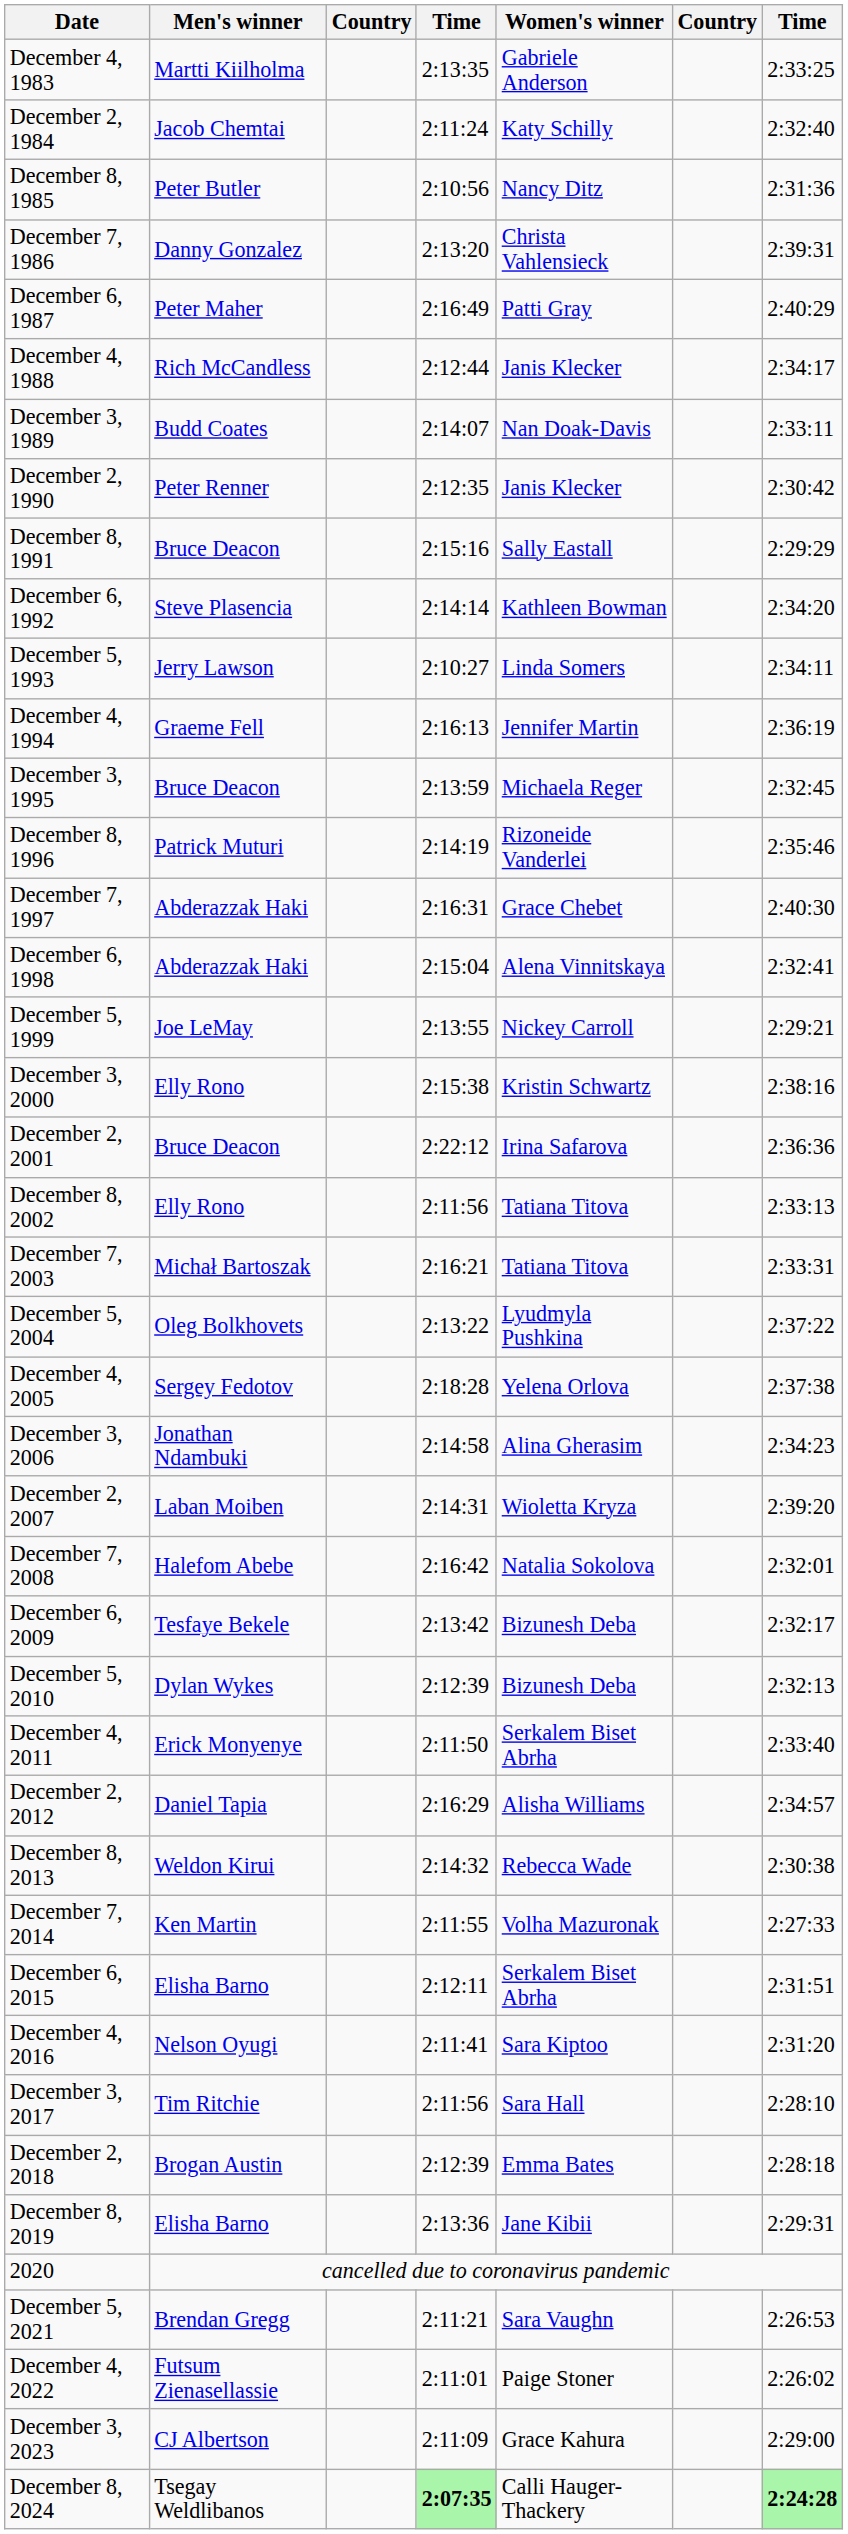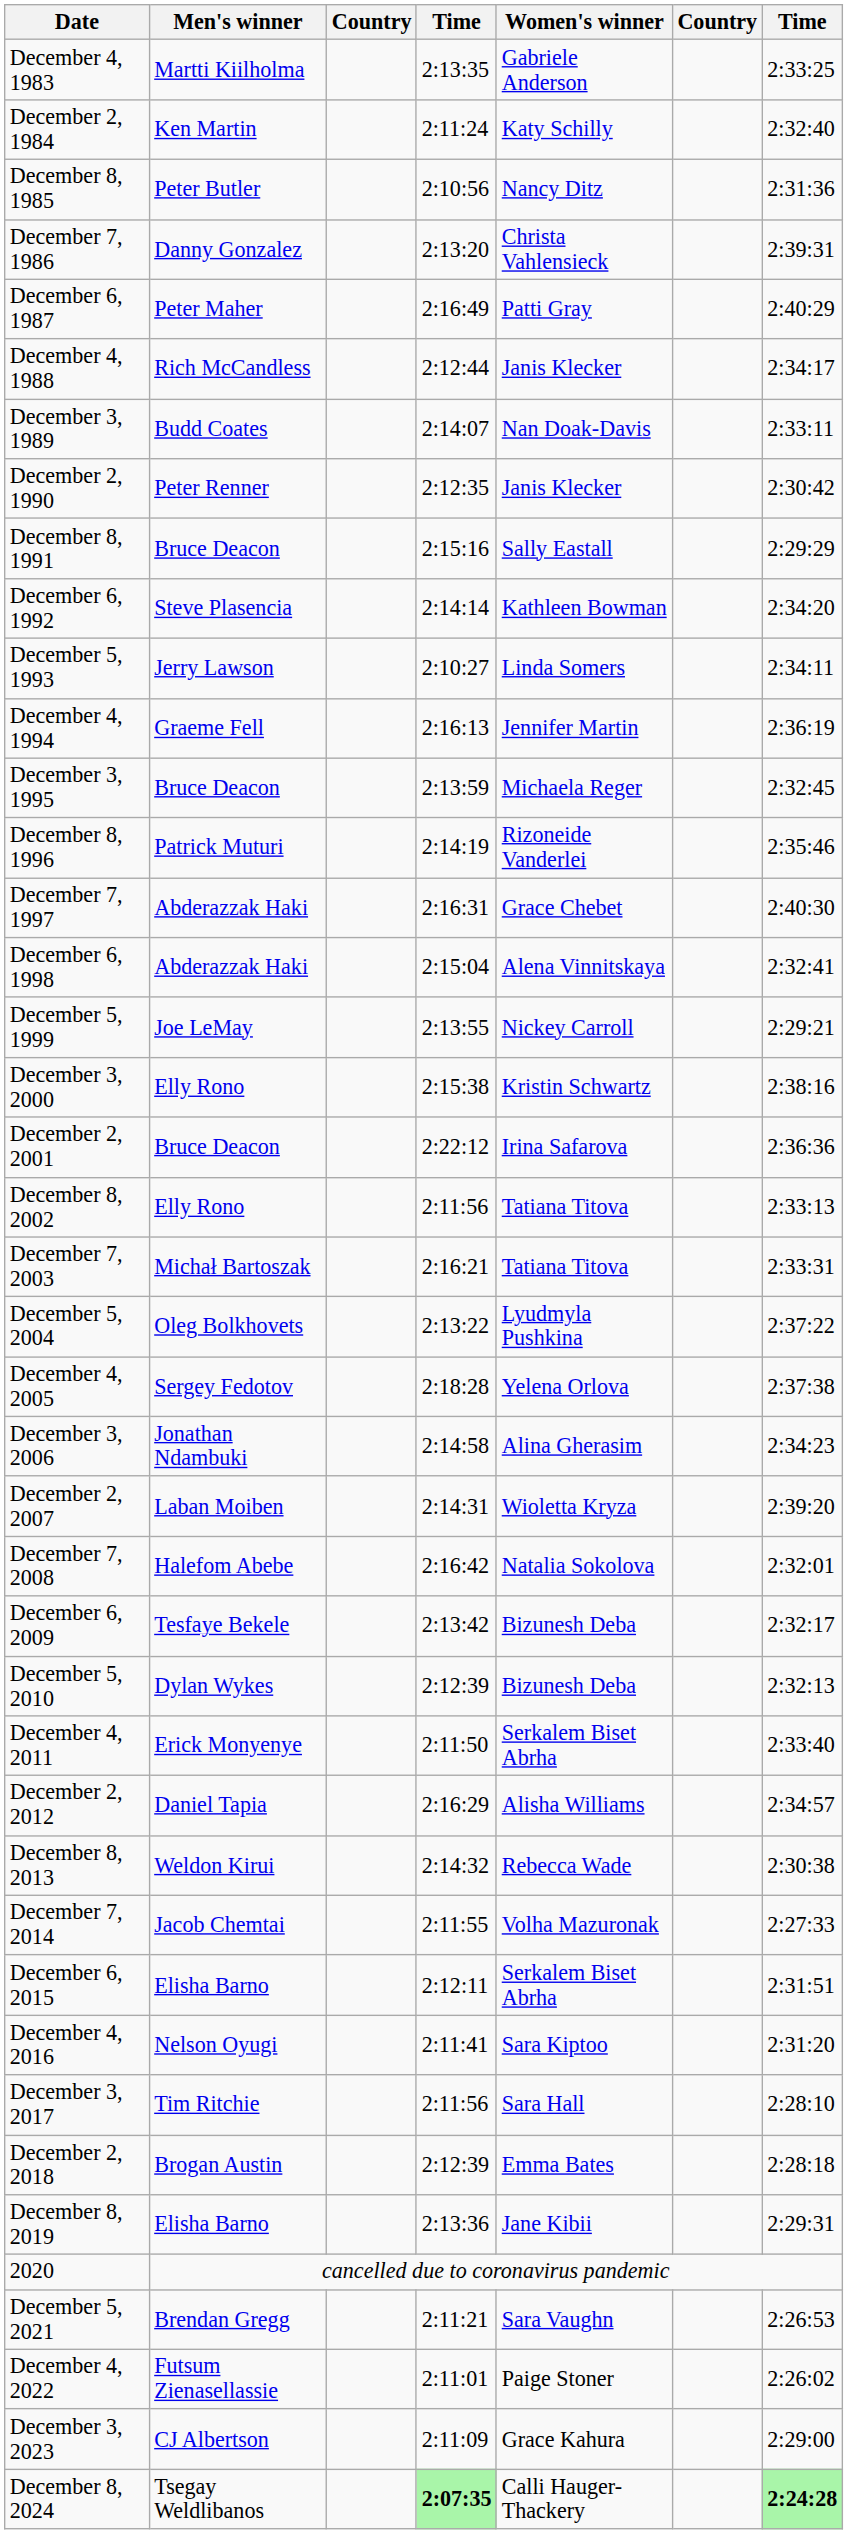December 2, 1984 | Men's winner: Jacob Chemtai -> Ken Martin
December 7, 2014 | Men's winner: Ken Martin -> Jacob Chemtai
